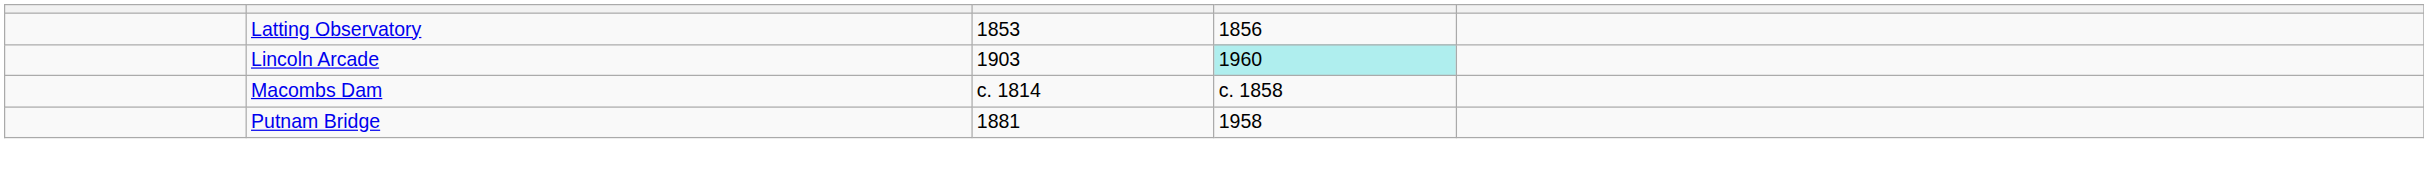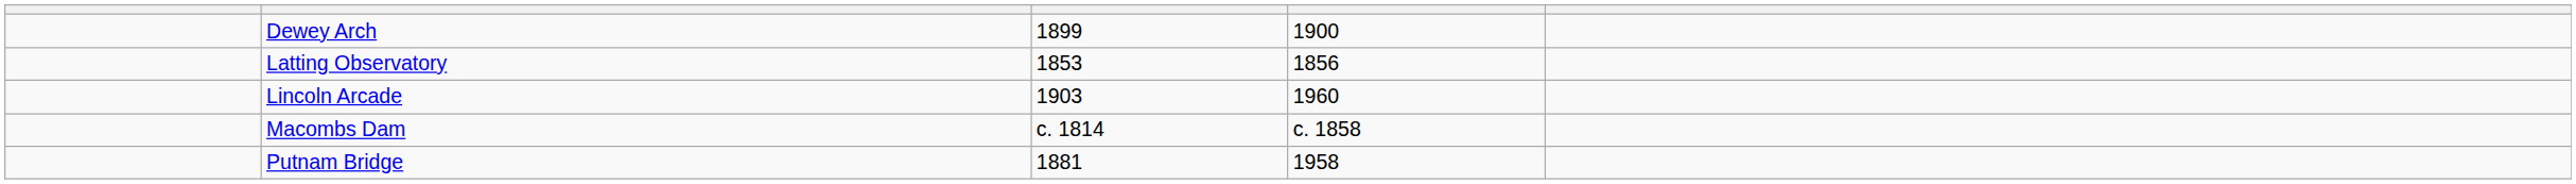+ row: Dewey Arch | 1899 | 1900
Lincoln Arcade | column 4: paleturquoise background -> no background
